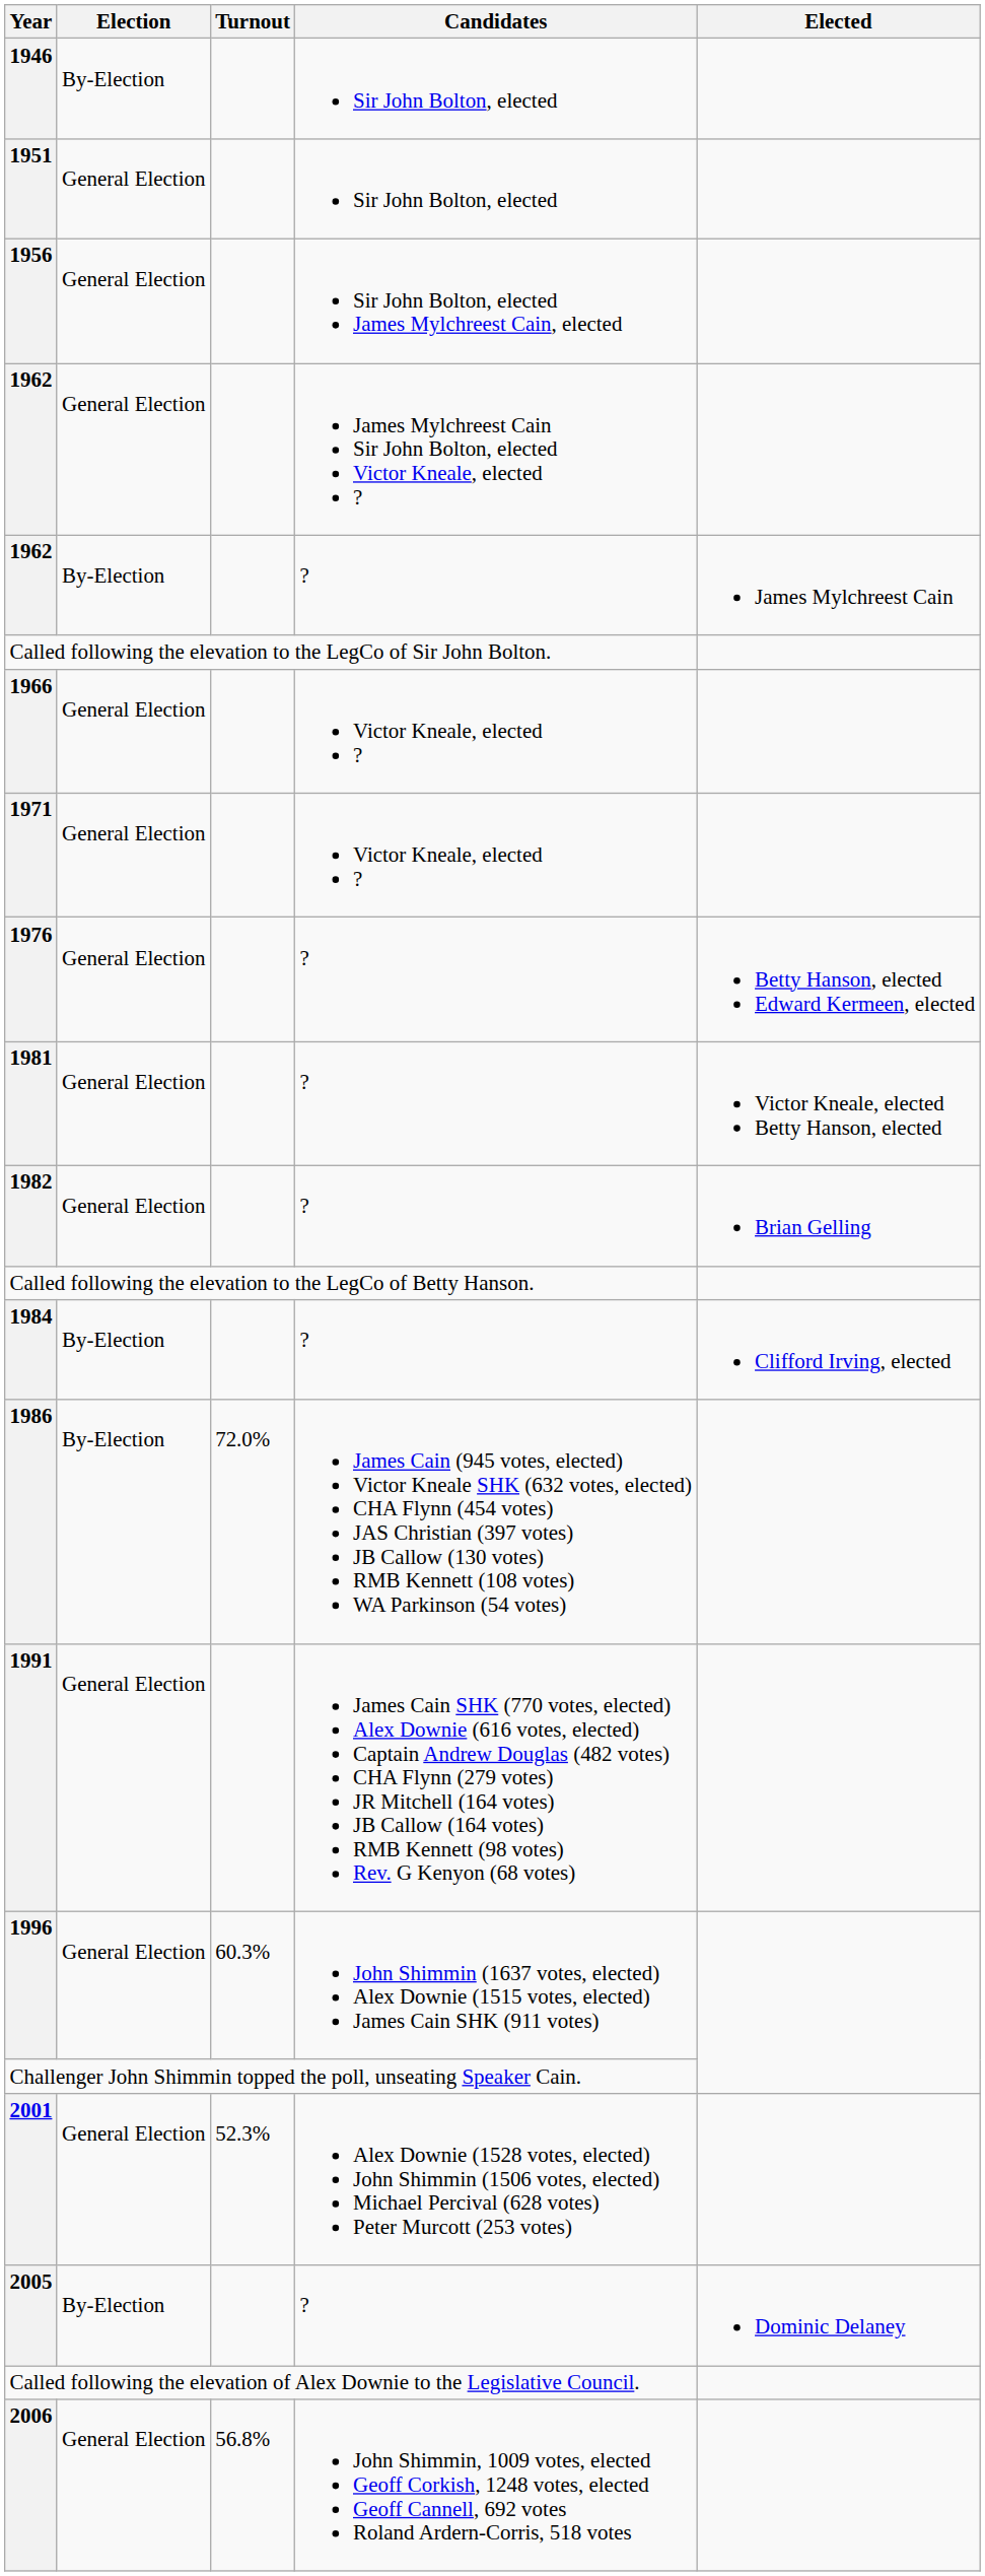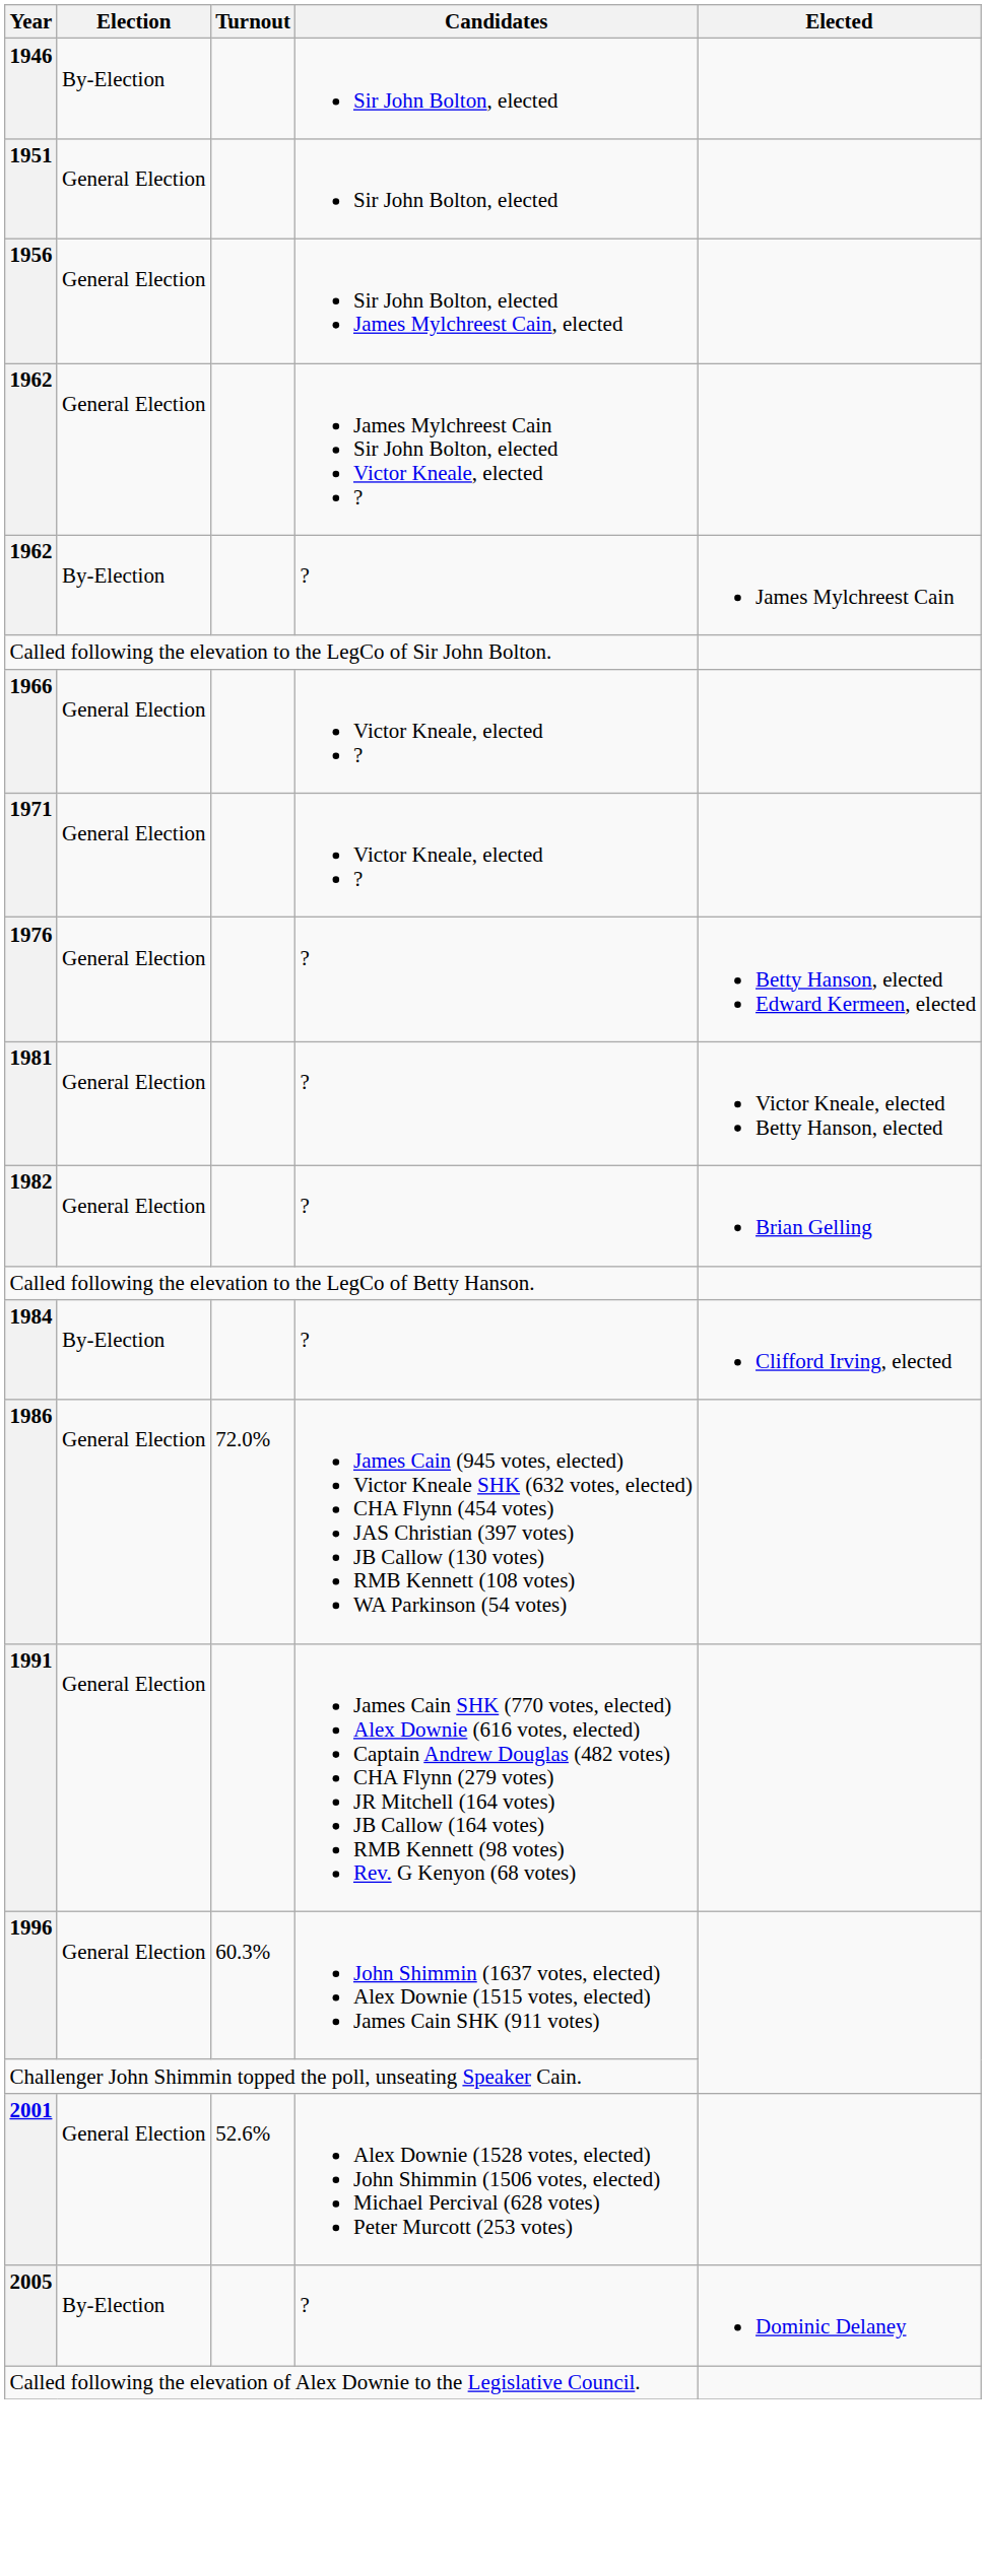1986 | Election: By-Election -> General Election
2001 | Turnout: 52.3% -> 52.6%
- row: 2006 | General Election | 56.8% | John Shimmin, 1009 votes, elected Geoff Corkish, 1248 votes, elected Geoff Cannell, 692 votes Roland Ardern-Corris, 518 votes
